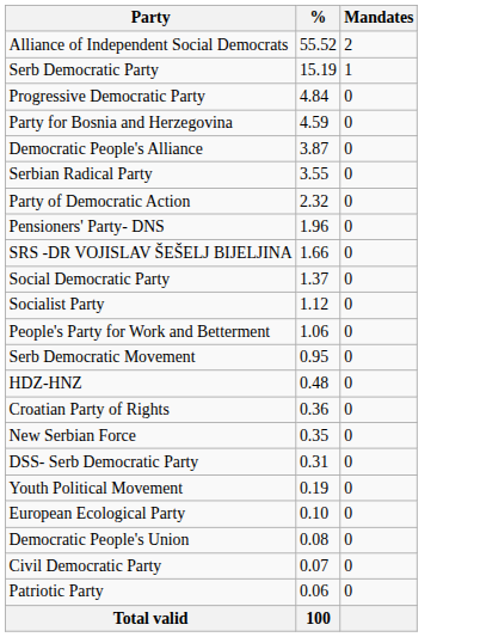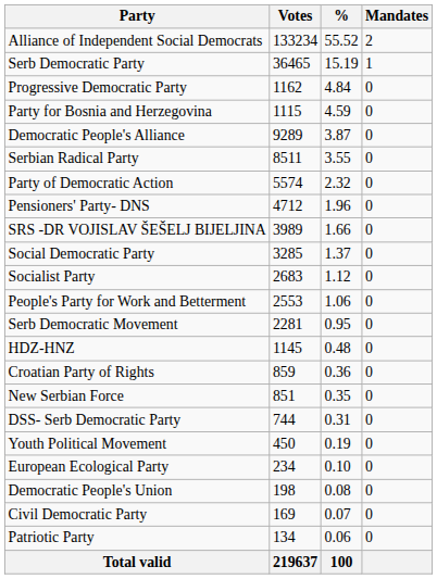+ column: Votes | 133234 | 36465 | 1162 | 1115 | 9289 | 8511 | 5574 | 4712 | 3989 | 3285 | 2683 | 2553 | 2281 | 1145 | 859 | 851 | 744 | 450 | 234 | 198 | 169 | 134 | 219637
